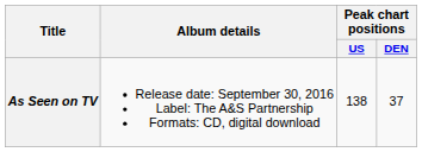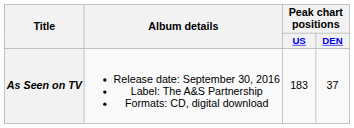As Seen on TV | Peak chart positions / US: 138 -> 183
